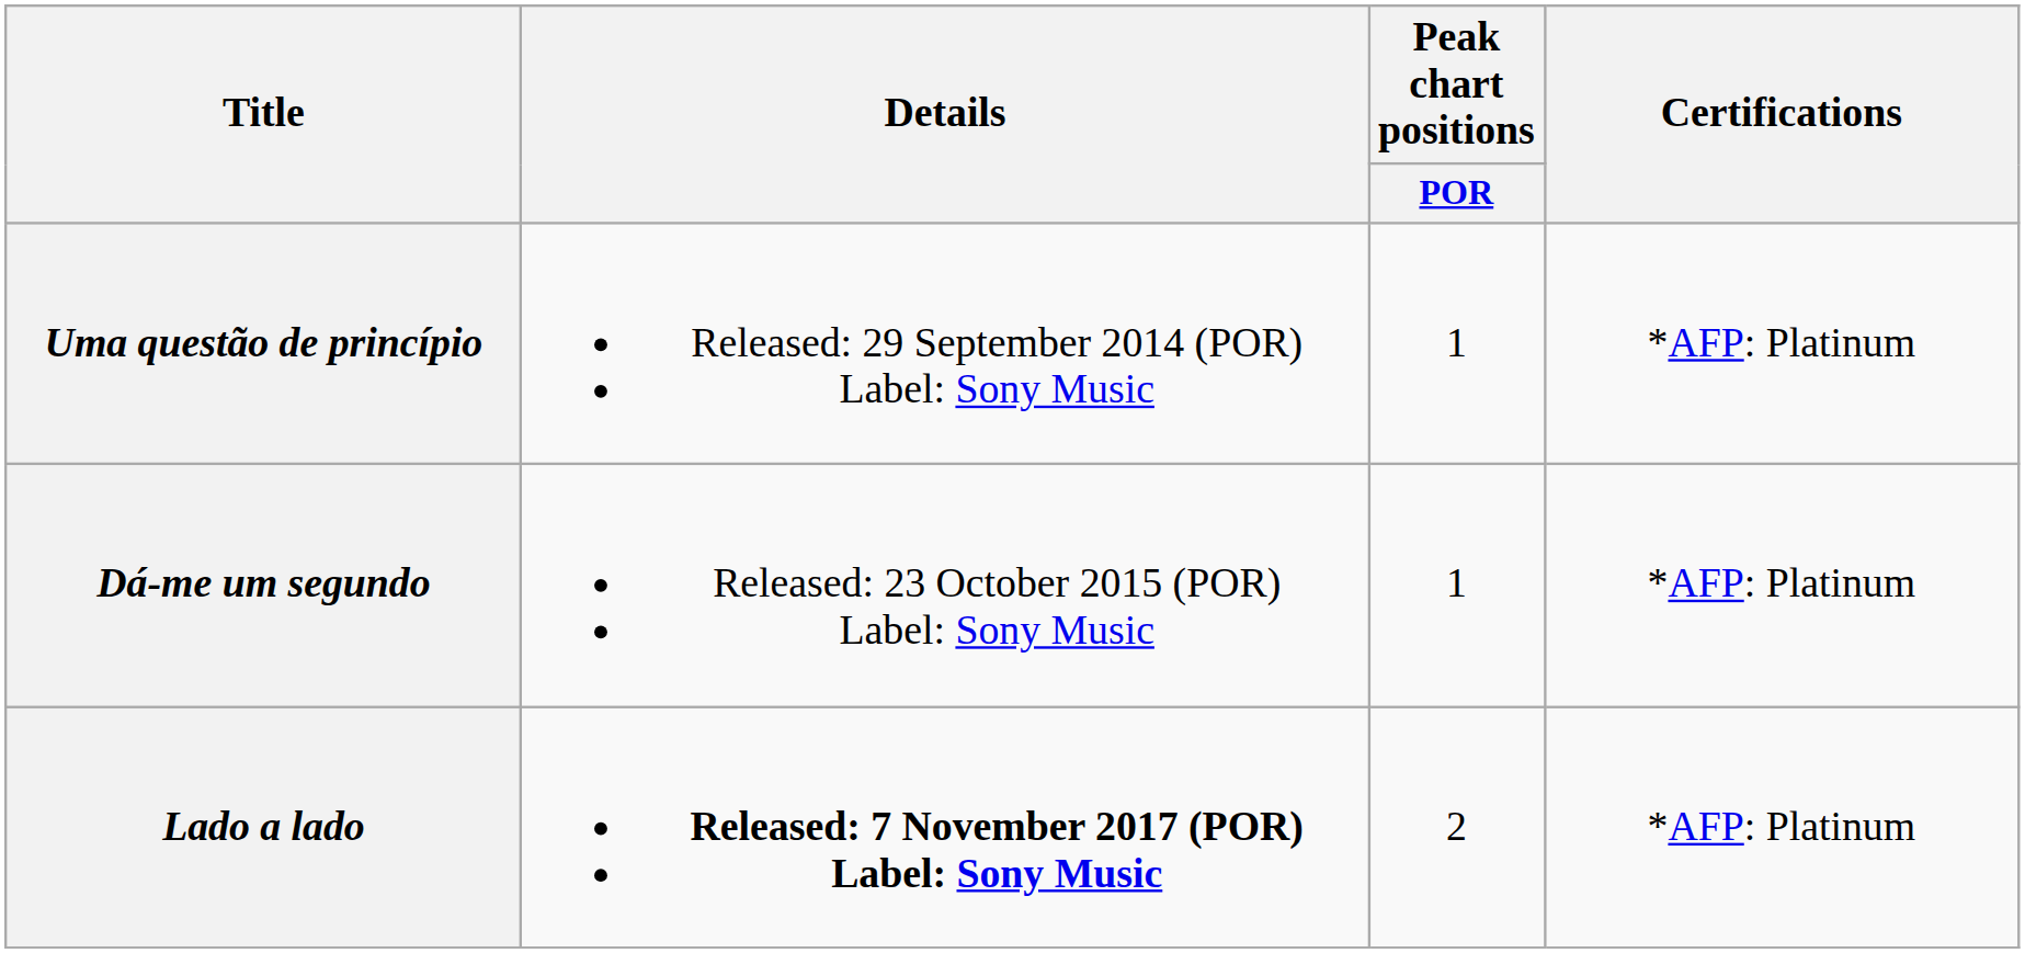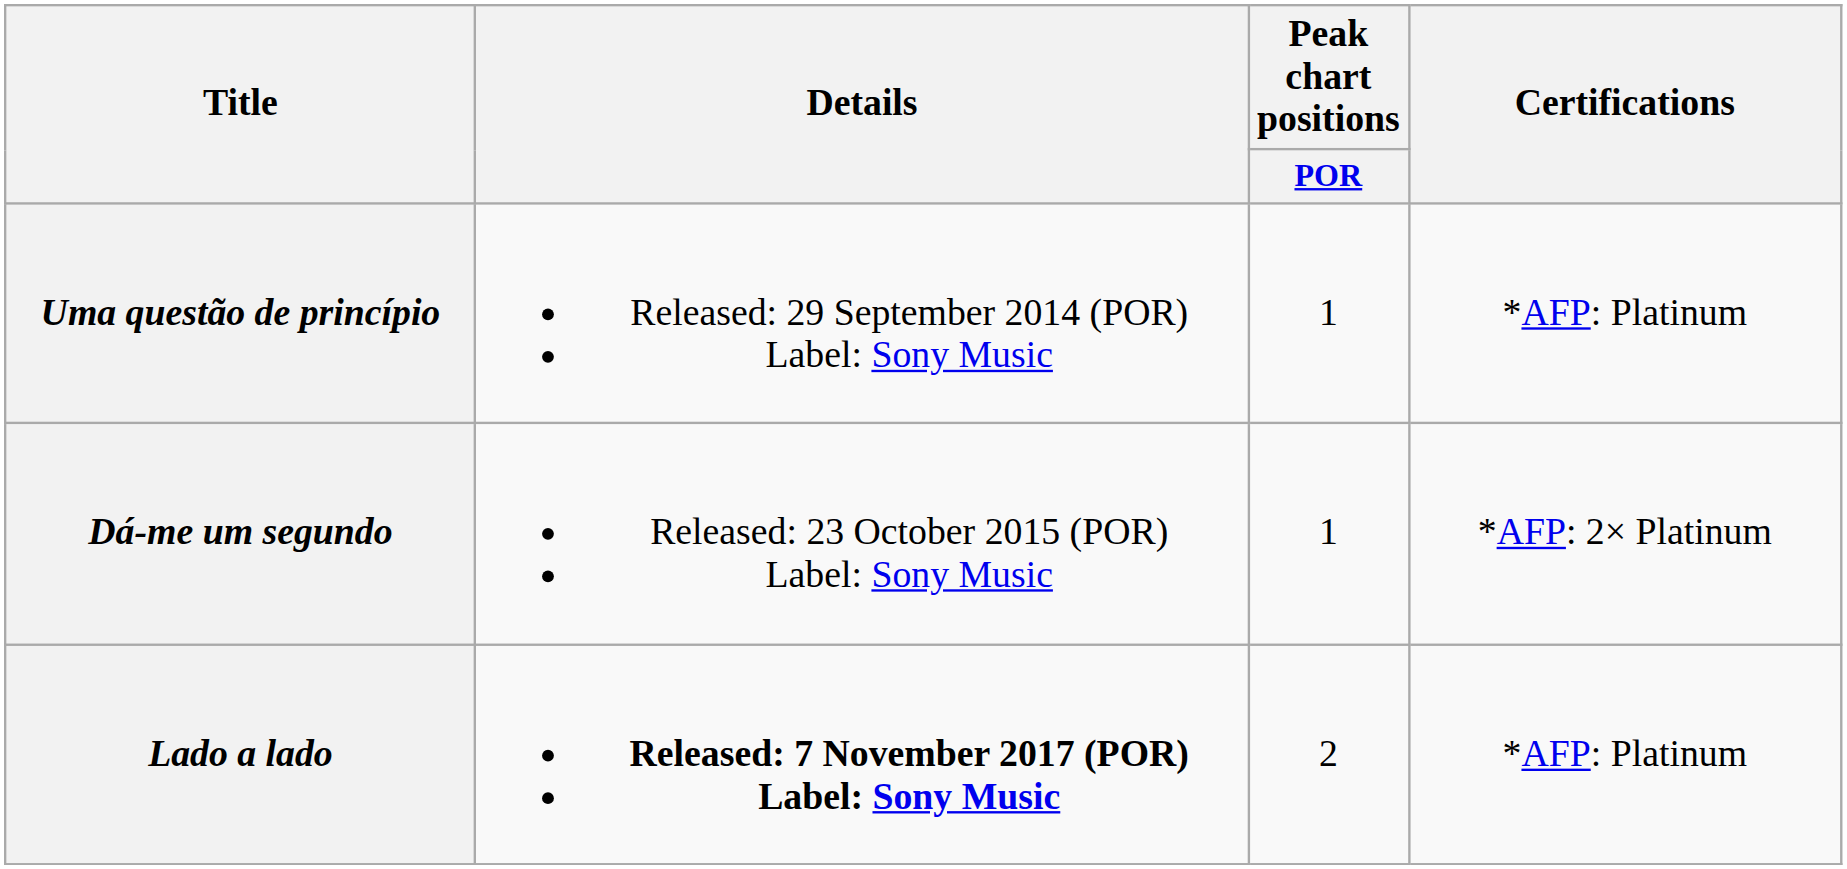Dá-me um segundo | Certifications: *AFP: Platinum -> *AFP: 2× Platinum
